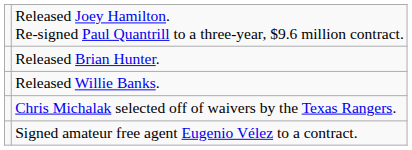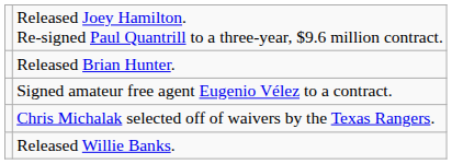rows swapped: Released Willie Banks. <-> Signed amateur free agent Eugenio Vélez to a contract.
